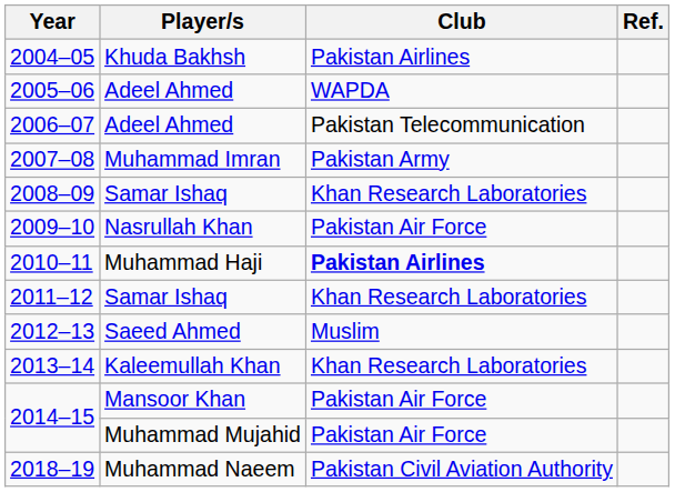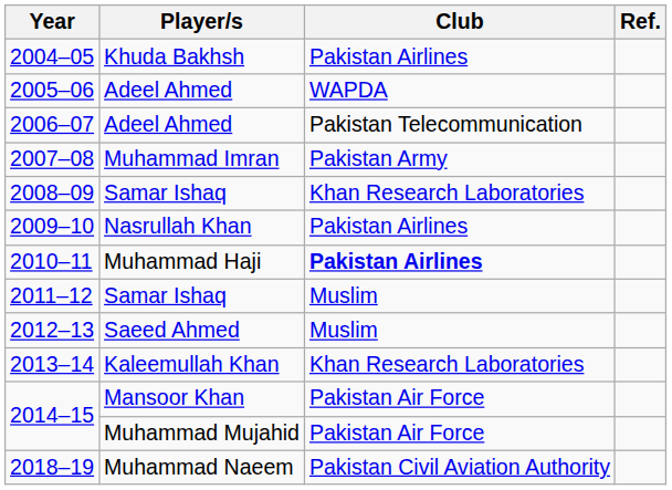2009–10 | Club: Pakistan Air Force -> Pakistan Airlines
2011–12 | Club: Khan Research Laboratories -> Muslim
